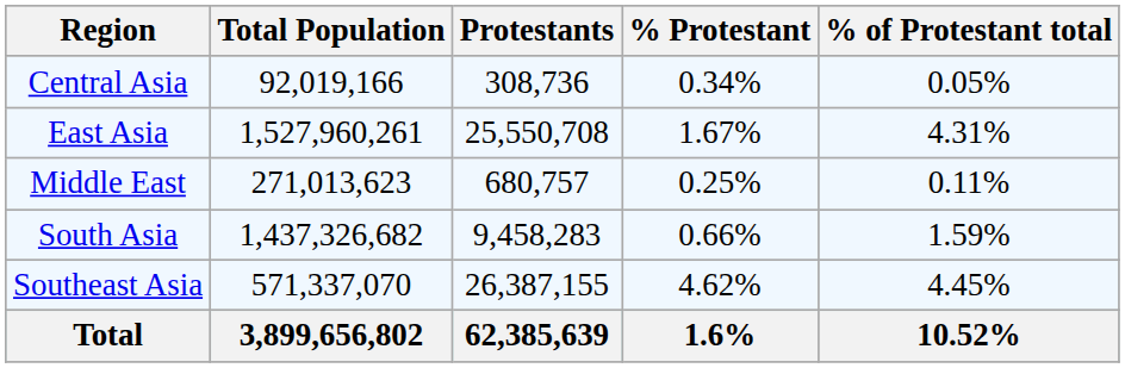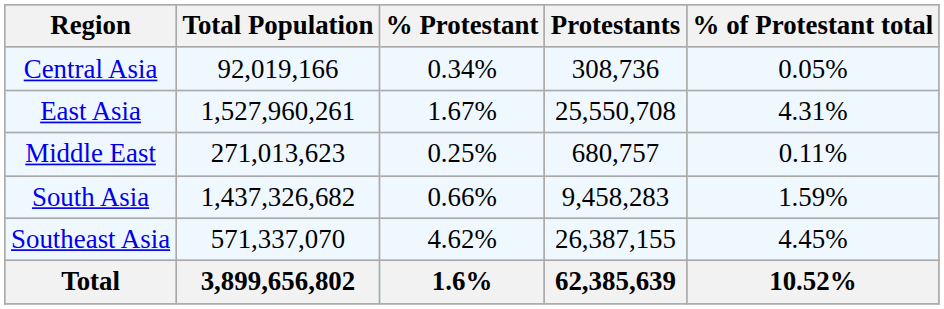columns swapped: Protestants <-> % Protestant
